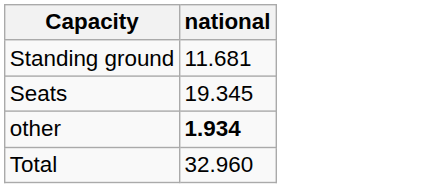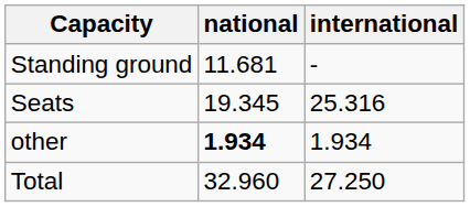+ column: international | - | 25.316 | 1.934 | 27.250
